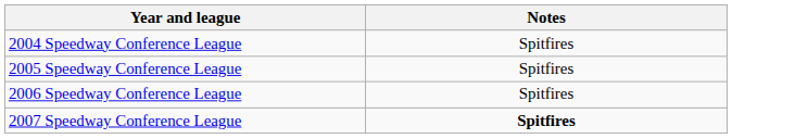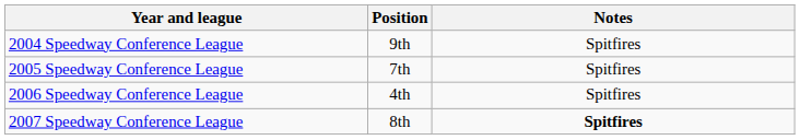+ column: Position | 9th | 7th | 4th | 8th
